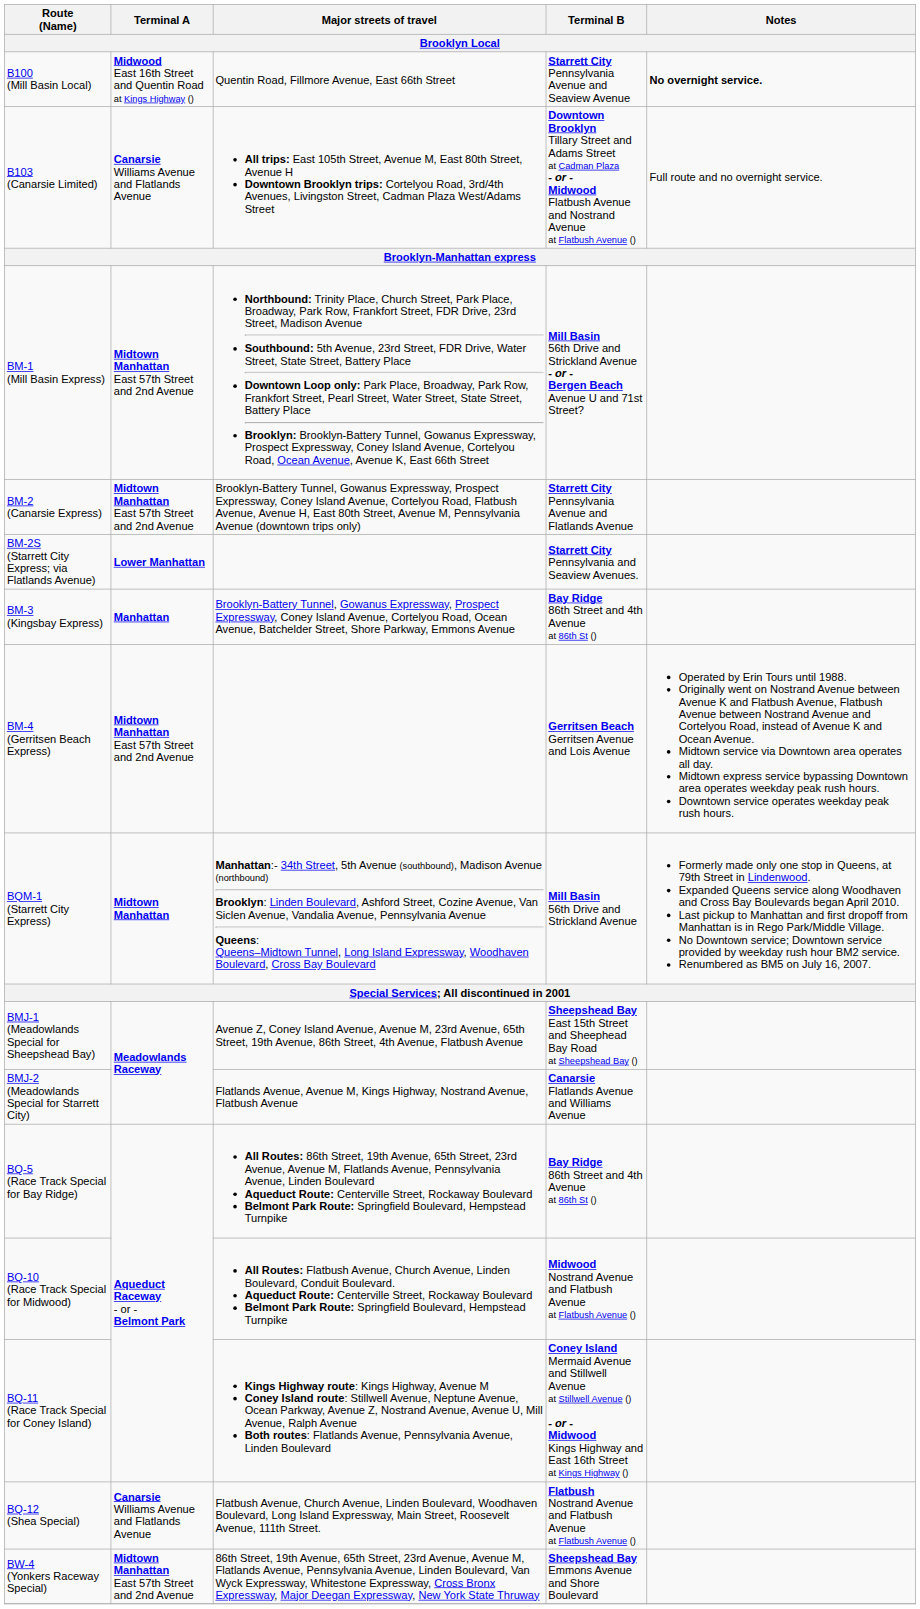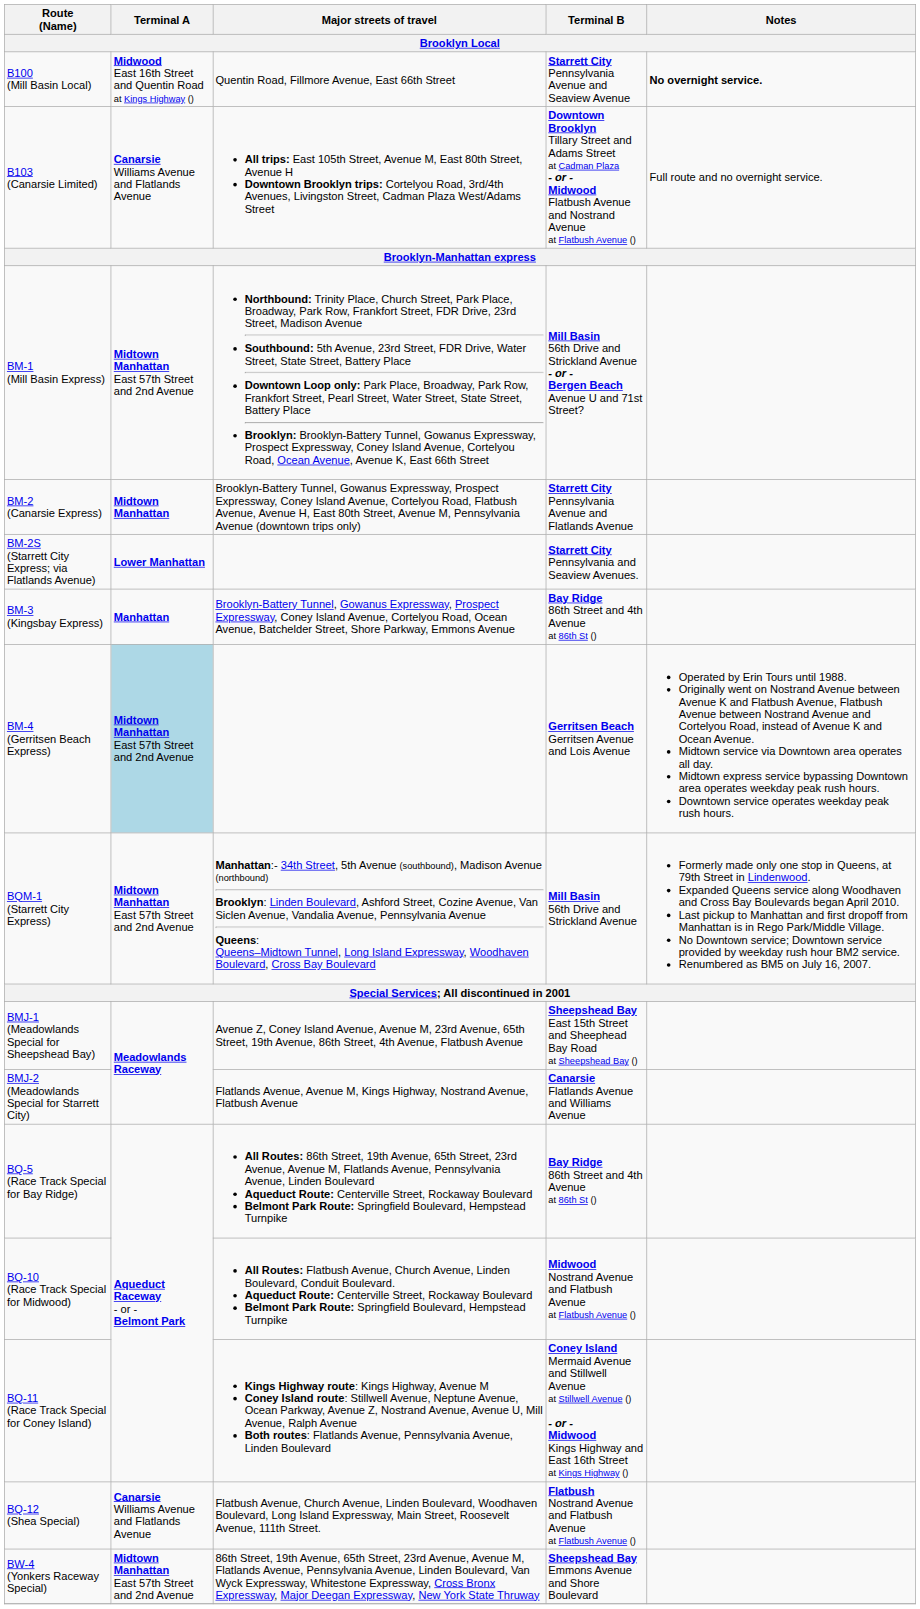BM-2 (Canarsie Express) | Terminal A: Midtown Manhattan East 57th Street and 2nd Avenue -> Midtown Manhattan
BM-4 (Gerritsen Beach Express) | Terminal A: no background -> lightblue background
BQM-1 (Starrett City Express) | Terminal A: Midtown Manhattan -> Midtown Manhattan East 57th Street and 2nd Avenue
